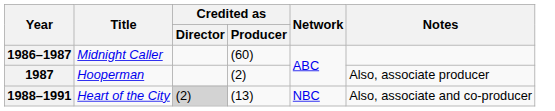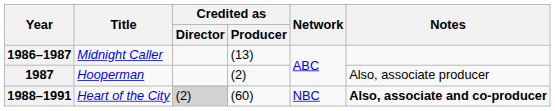1986–1987 | Credited as / Producer: (60) -> (13)
1988–1991 | Credited as / Producer: (13) -> (60)
1988–1991 | Notes: normal -> bold
